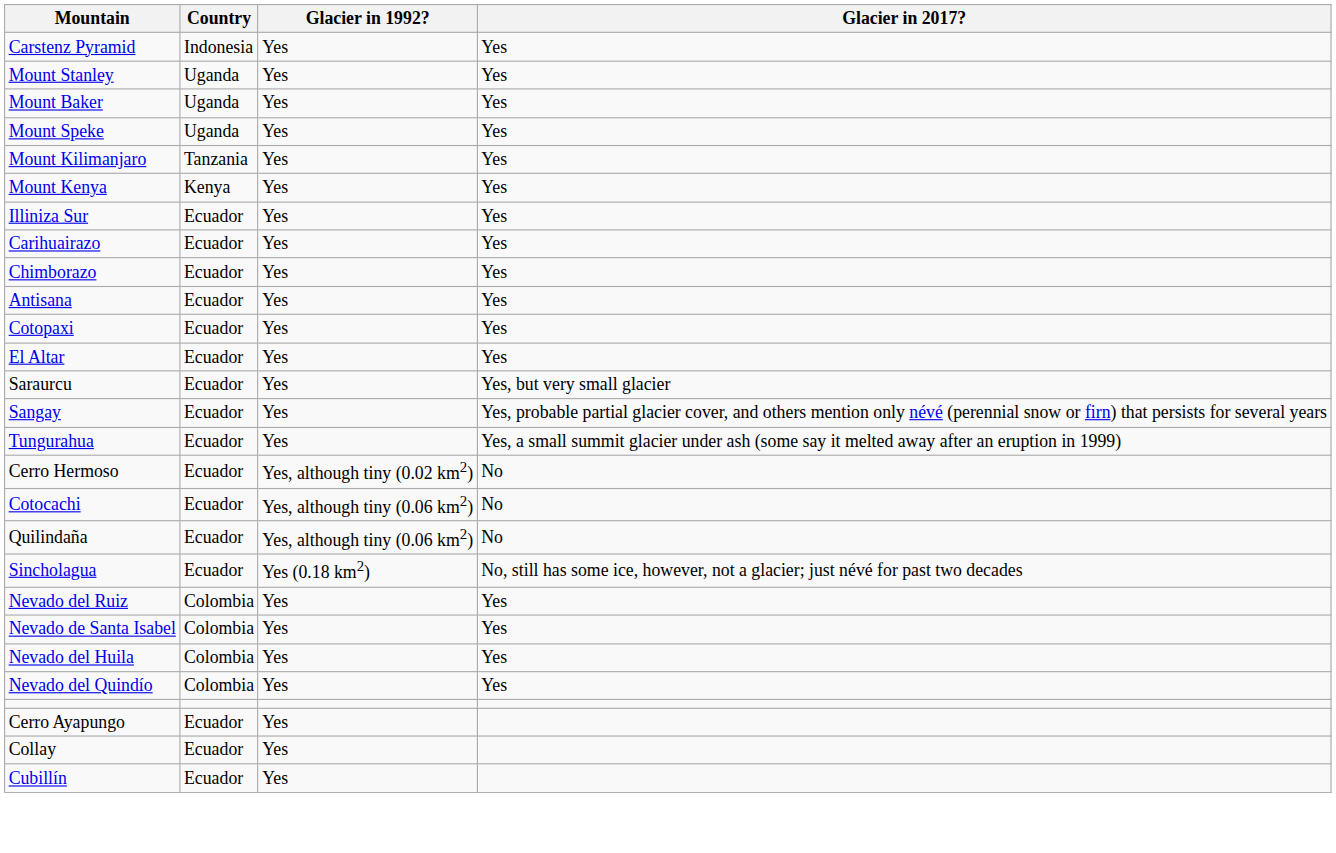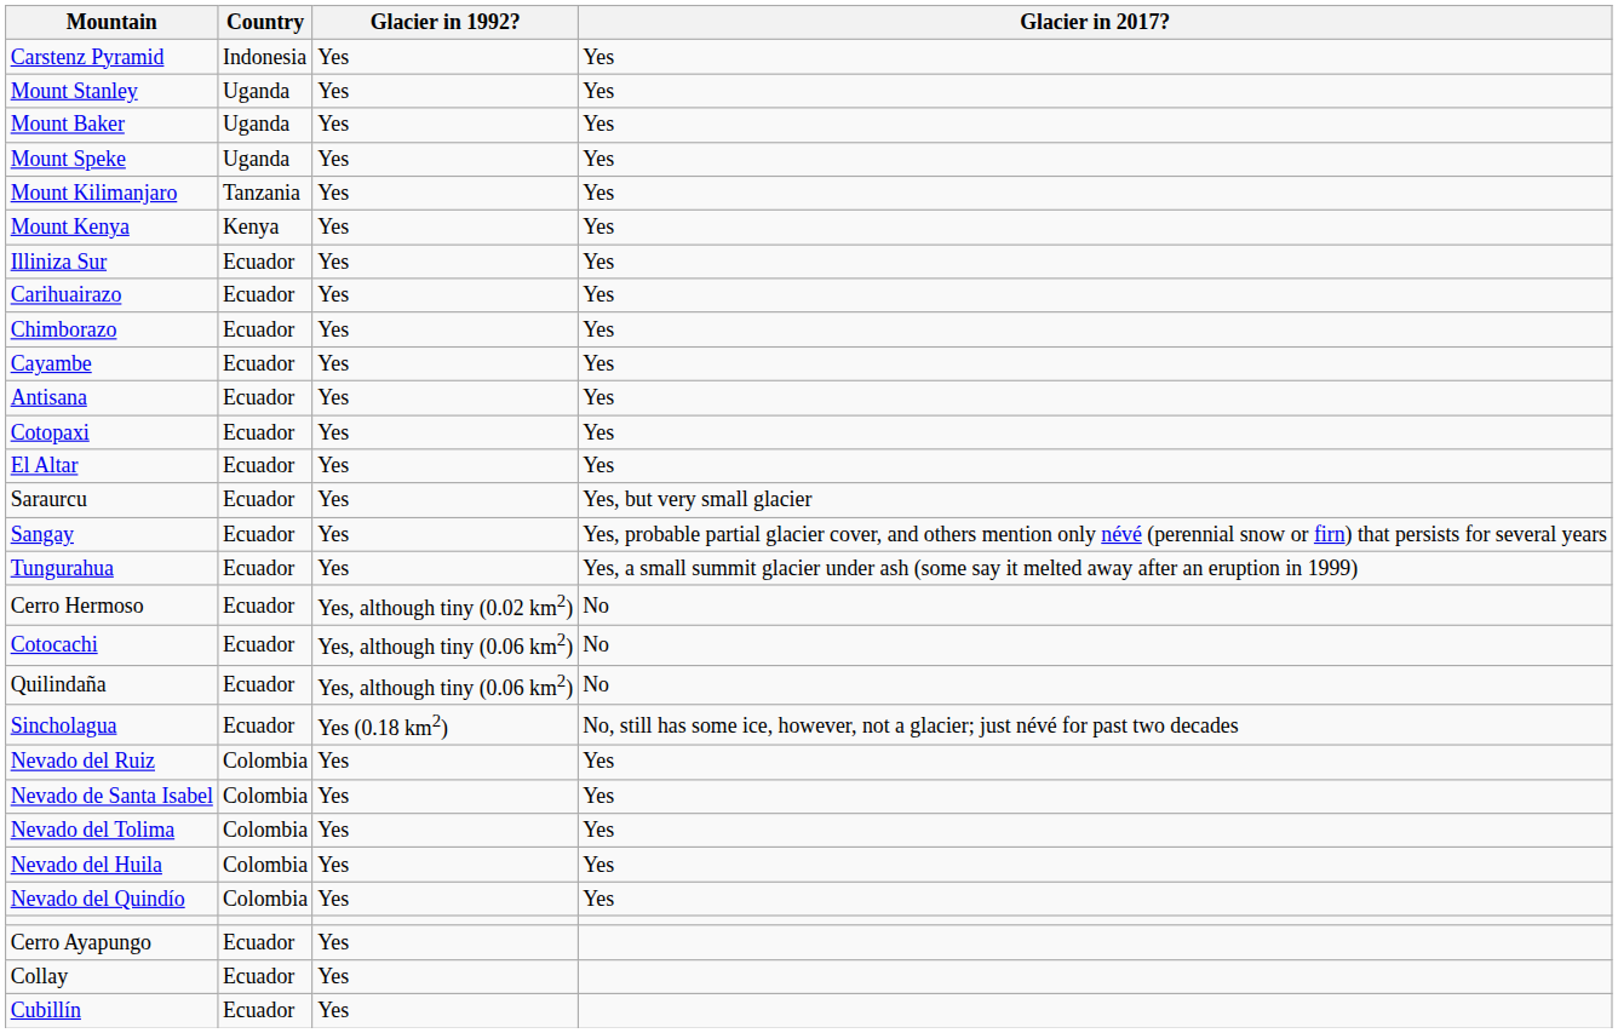+ row: Cayambe | Ecuador | Yes | Yes
+ row: Nevado del Tolima | Colombia | Yes | Yes
